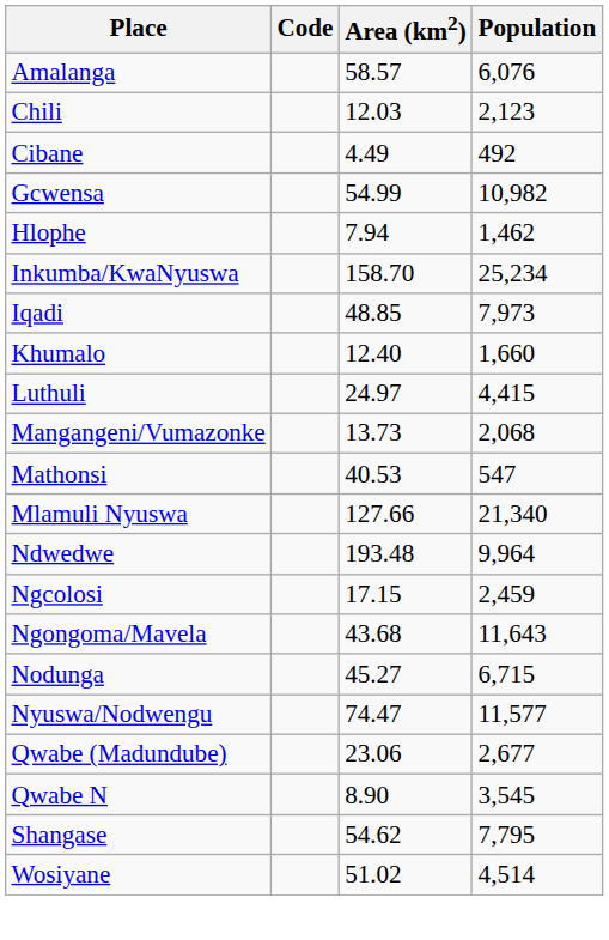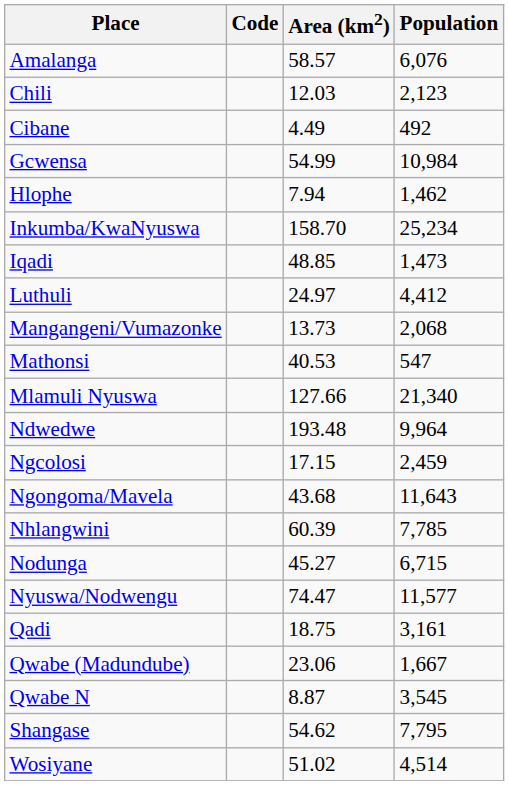Gcwensa | Population: 10,982 -> 10,984
Iqadi | Population: 7,973 -> 1,473
- row: Khumalo | 12.40 | 1,660
Luthuli | Population: 4,415 -> 4,412
+ row: Nhlangwini | 60.39 | 7,785
+ row: Qadi | 18.75 | 3,161
Qwabe (Madundube) | Population: 2,677 -> 1,667
Qwabe N | Area (km2): 8.90 -> 8.87
